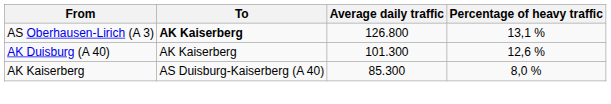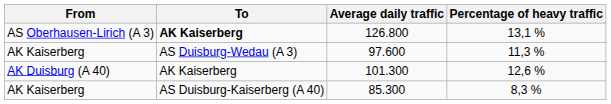+ row: AK Kaiserberg | AS Duisburg-Wedau (A 3) | 97.600 | 11,3 %
85.300 | Percentage of heavy traffic: 8,0 % -> 8,3 %
